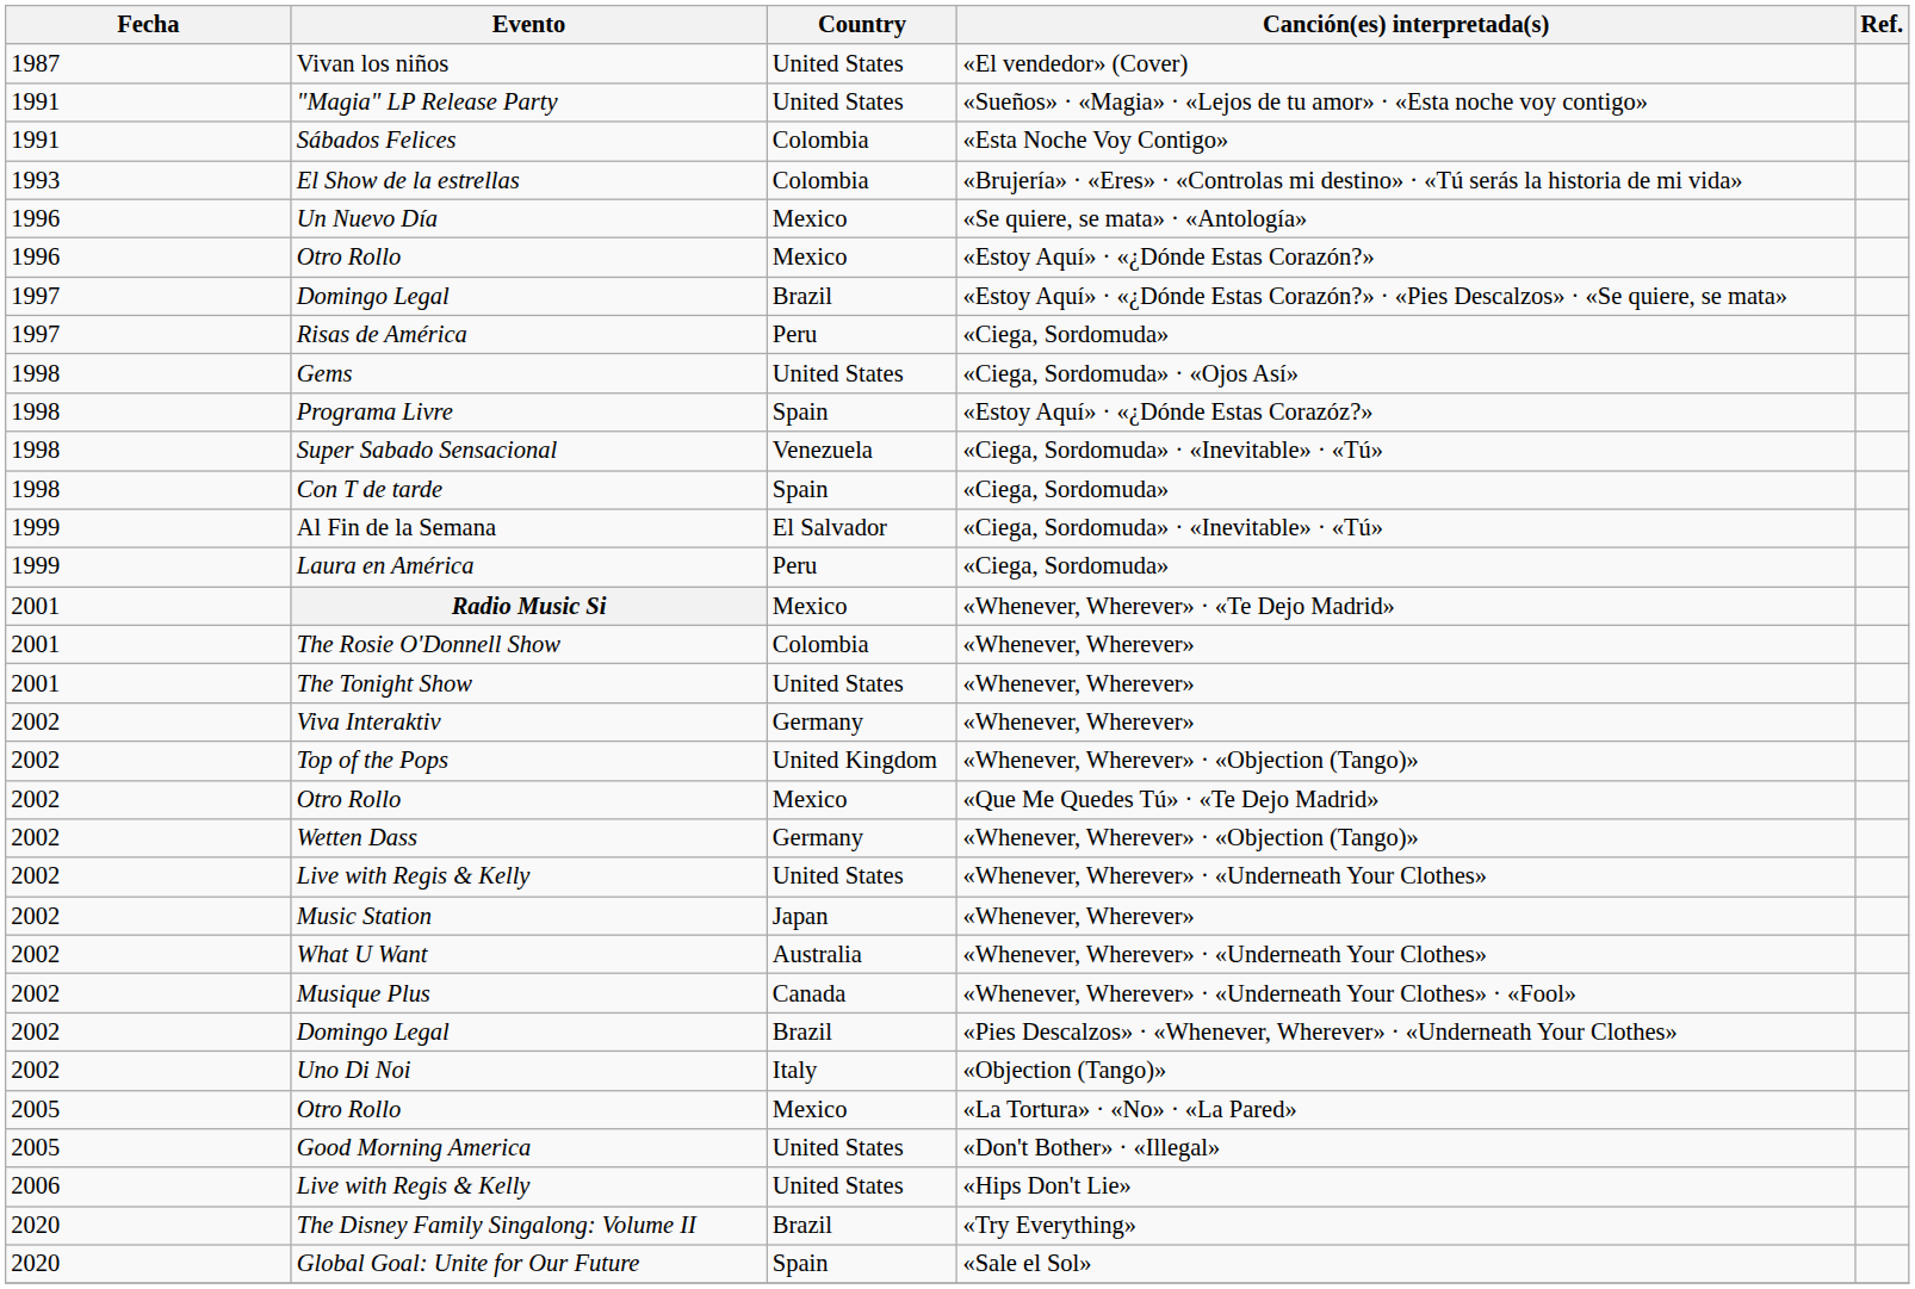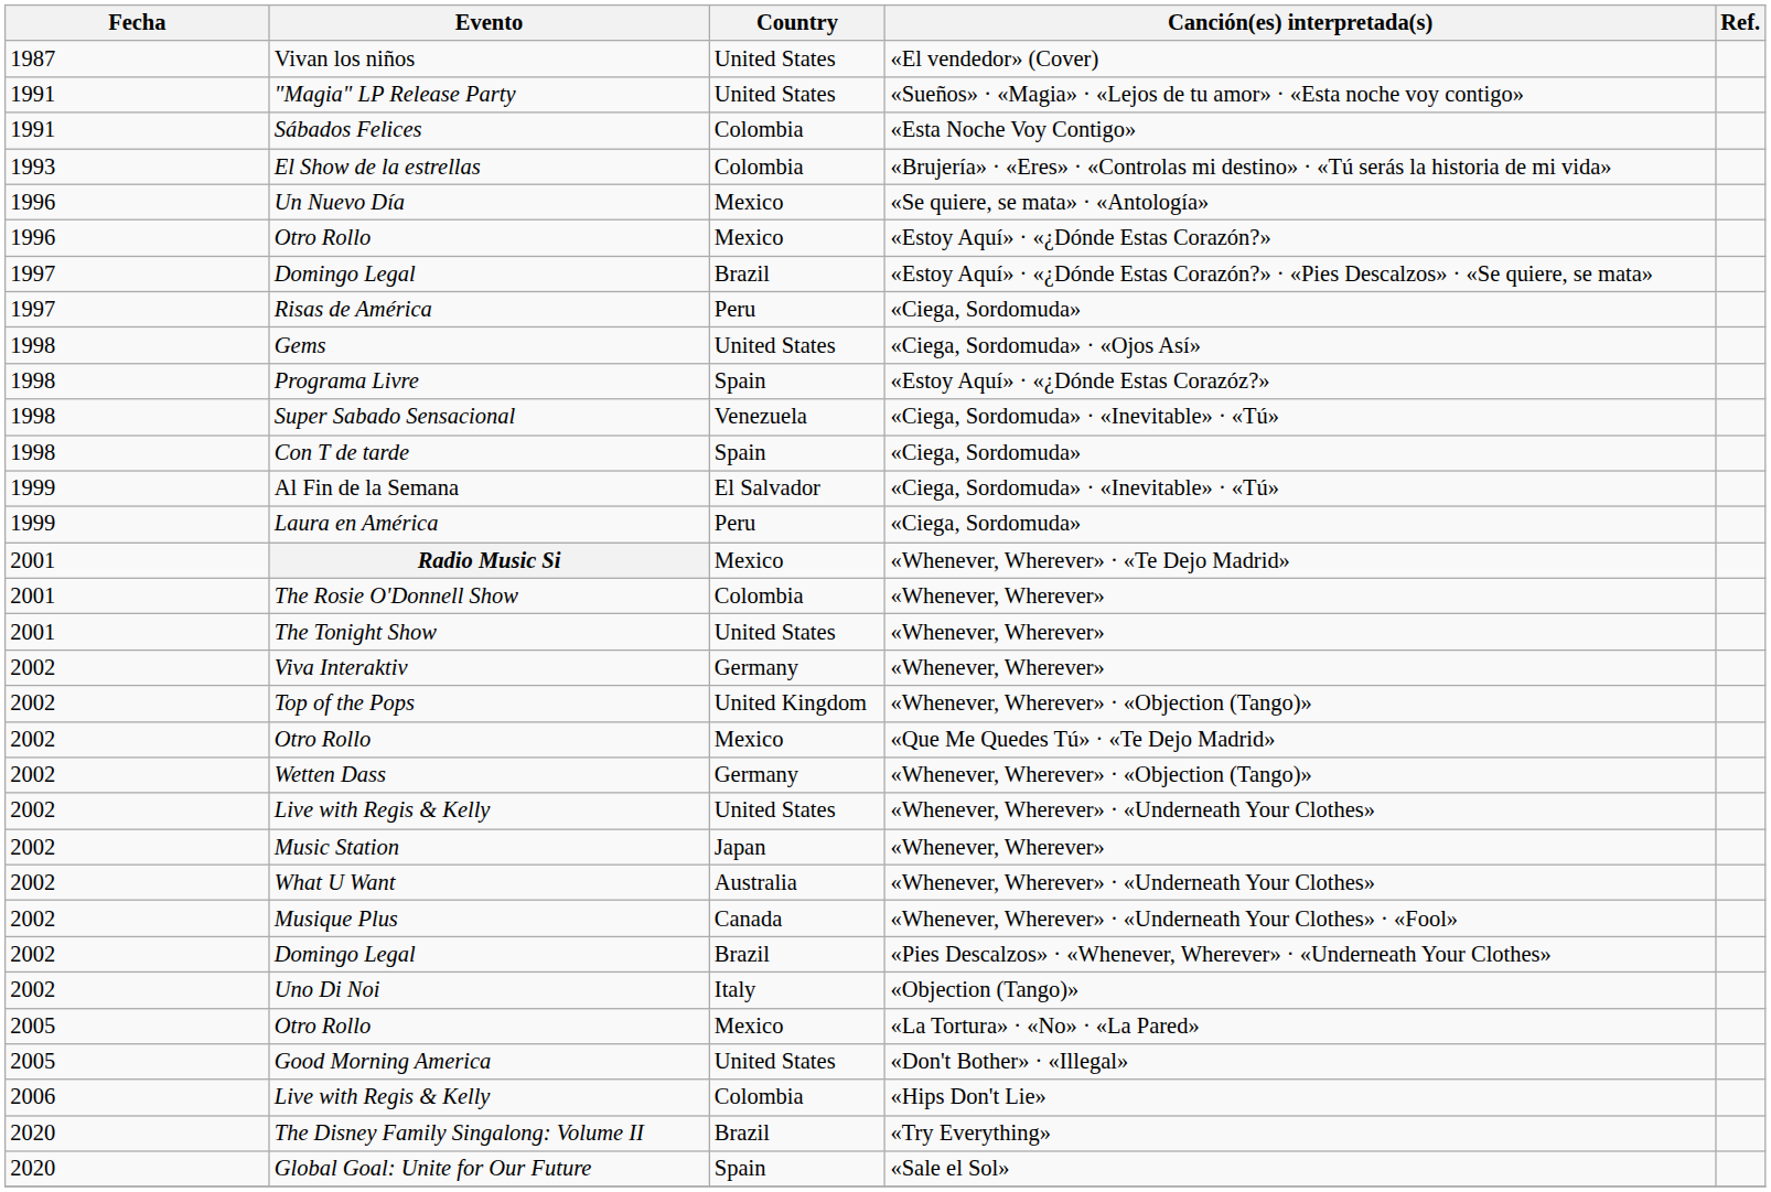Live with Regis & Kelly / «Hips Don't Lie» | Country: United States -> Colombia
